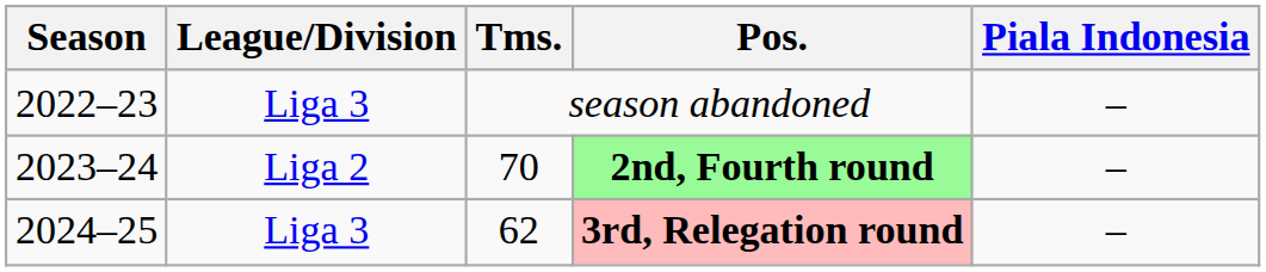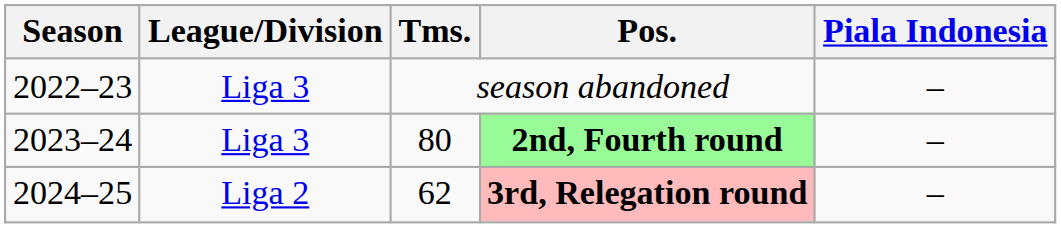2nd, Fourth round | League/Division: Liga 2 -> Liga 3
2nd, Fourth round | Tms.: 70 -> 80
3rd, Relegation round | League/Division: Liga 3 -> Liga 2
